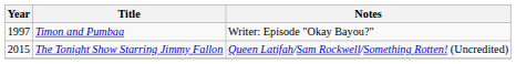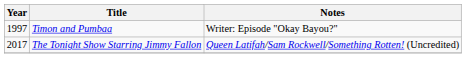The Tonight Show Starring Jimmy Fallon | Year: 2015 -> 2017
